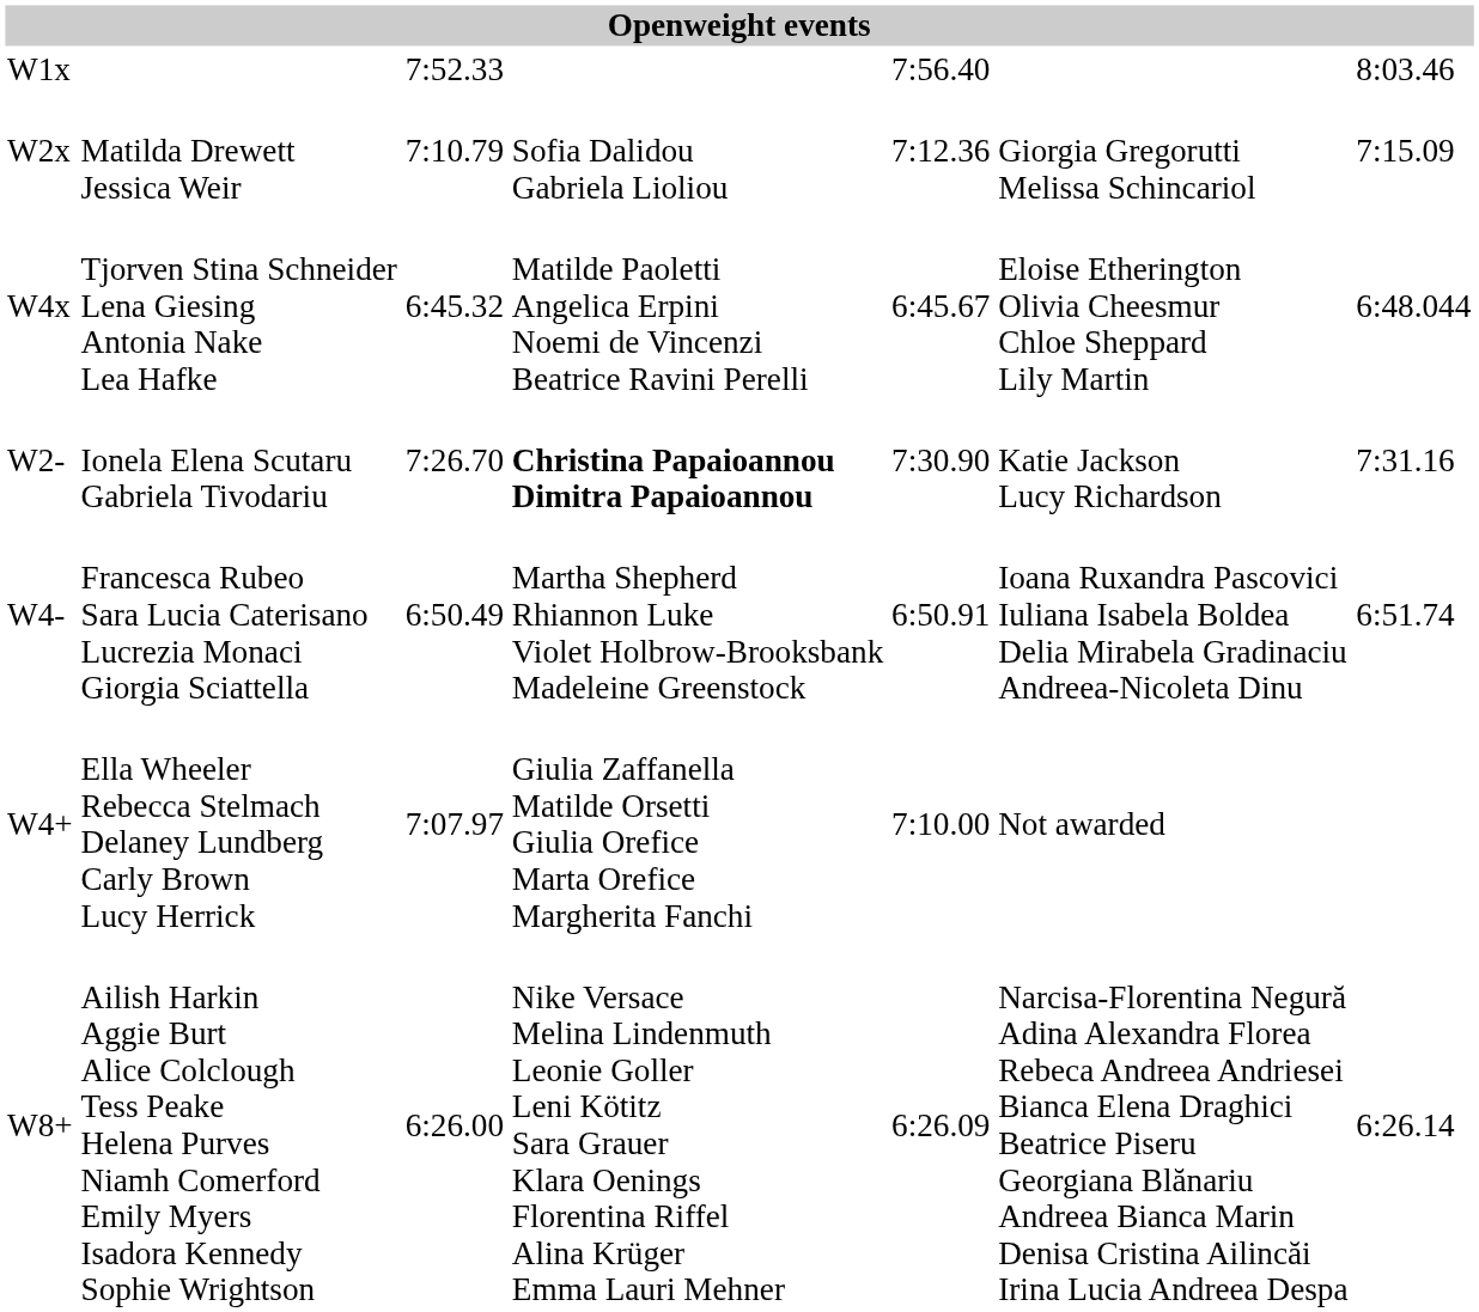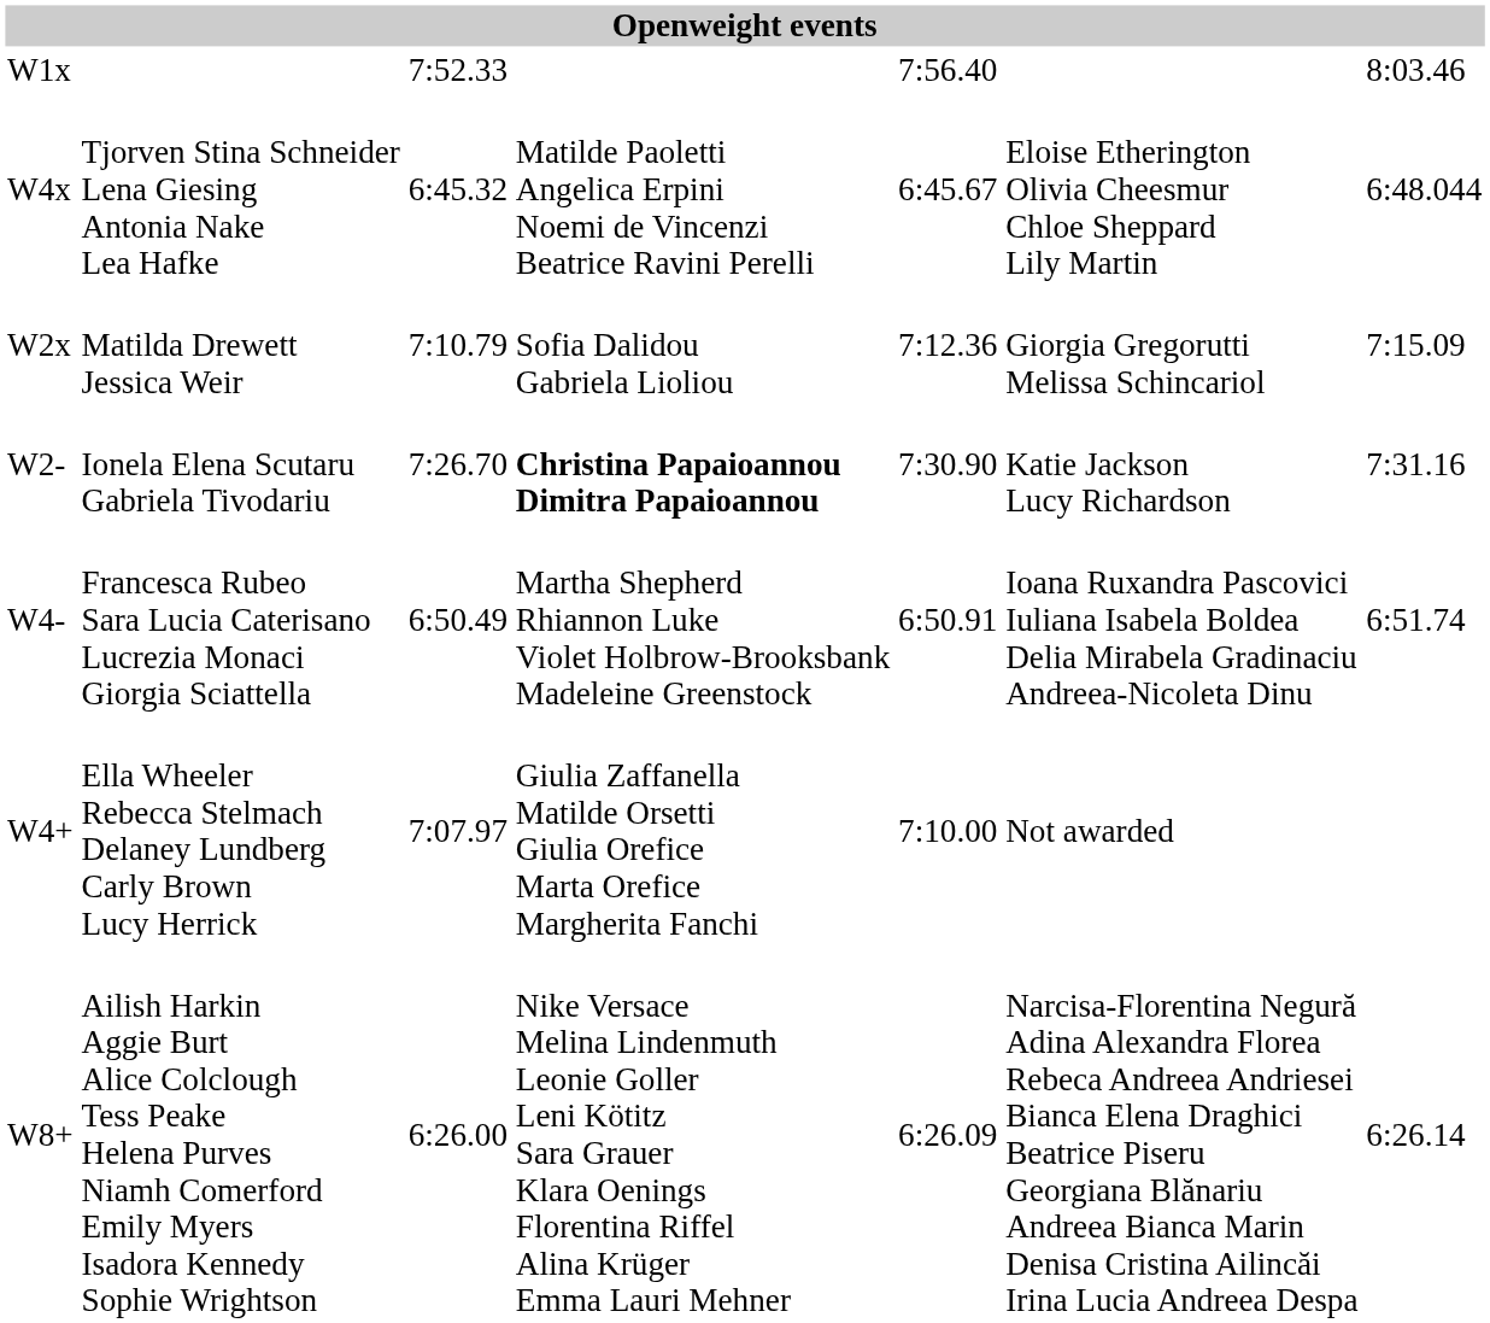rows swapped: Matilda Drewett Jessica Weir <-> Tjorven Stina Schneider Lena Giesing Antonia Nake Lea Hafke
